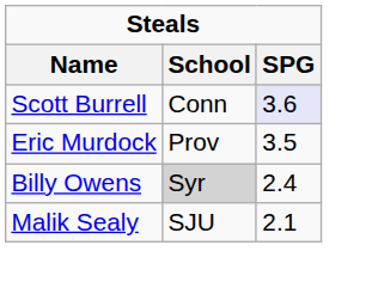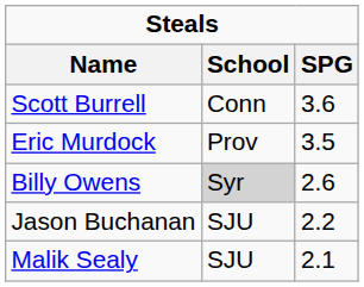Scott Burrell | SPG: lavender background -> no background
Billy Owens | SPG: 2.4 -> 2.6
+ row: Jason Buchanan | SJU | 2.2
